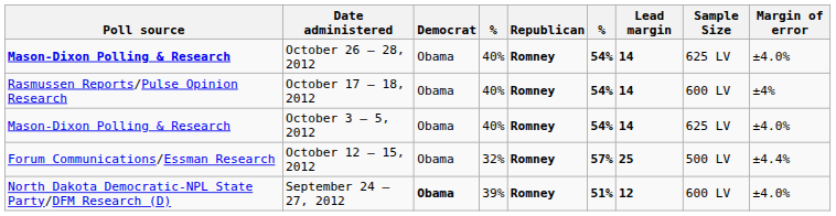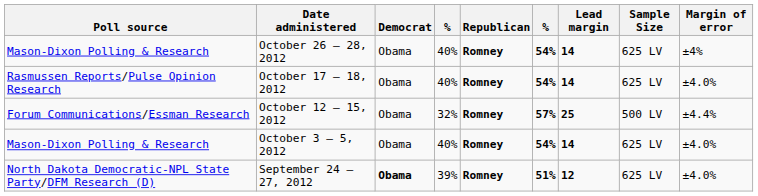October 26 – 28, 2012 | Poll source: bold -> normal
October 26 – 28, 2012 | Margin of error: ±4.0% -> ±4%
October 17 – 18, 2012 | Sample Size: 600 LV -> 625 LV
October 17 – 18, 2012 | Margin of error: ±4% -> ±4.0%
rows swapped: October 12 – 15, 2012 <-> October 3 – 5, 2012
September 24 – 27, 2012 | Sample Size: 600 LV -> 625 LV
